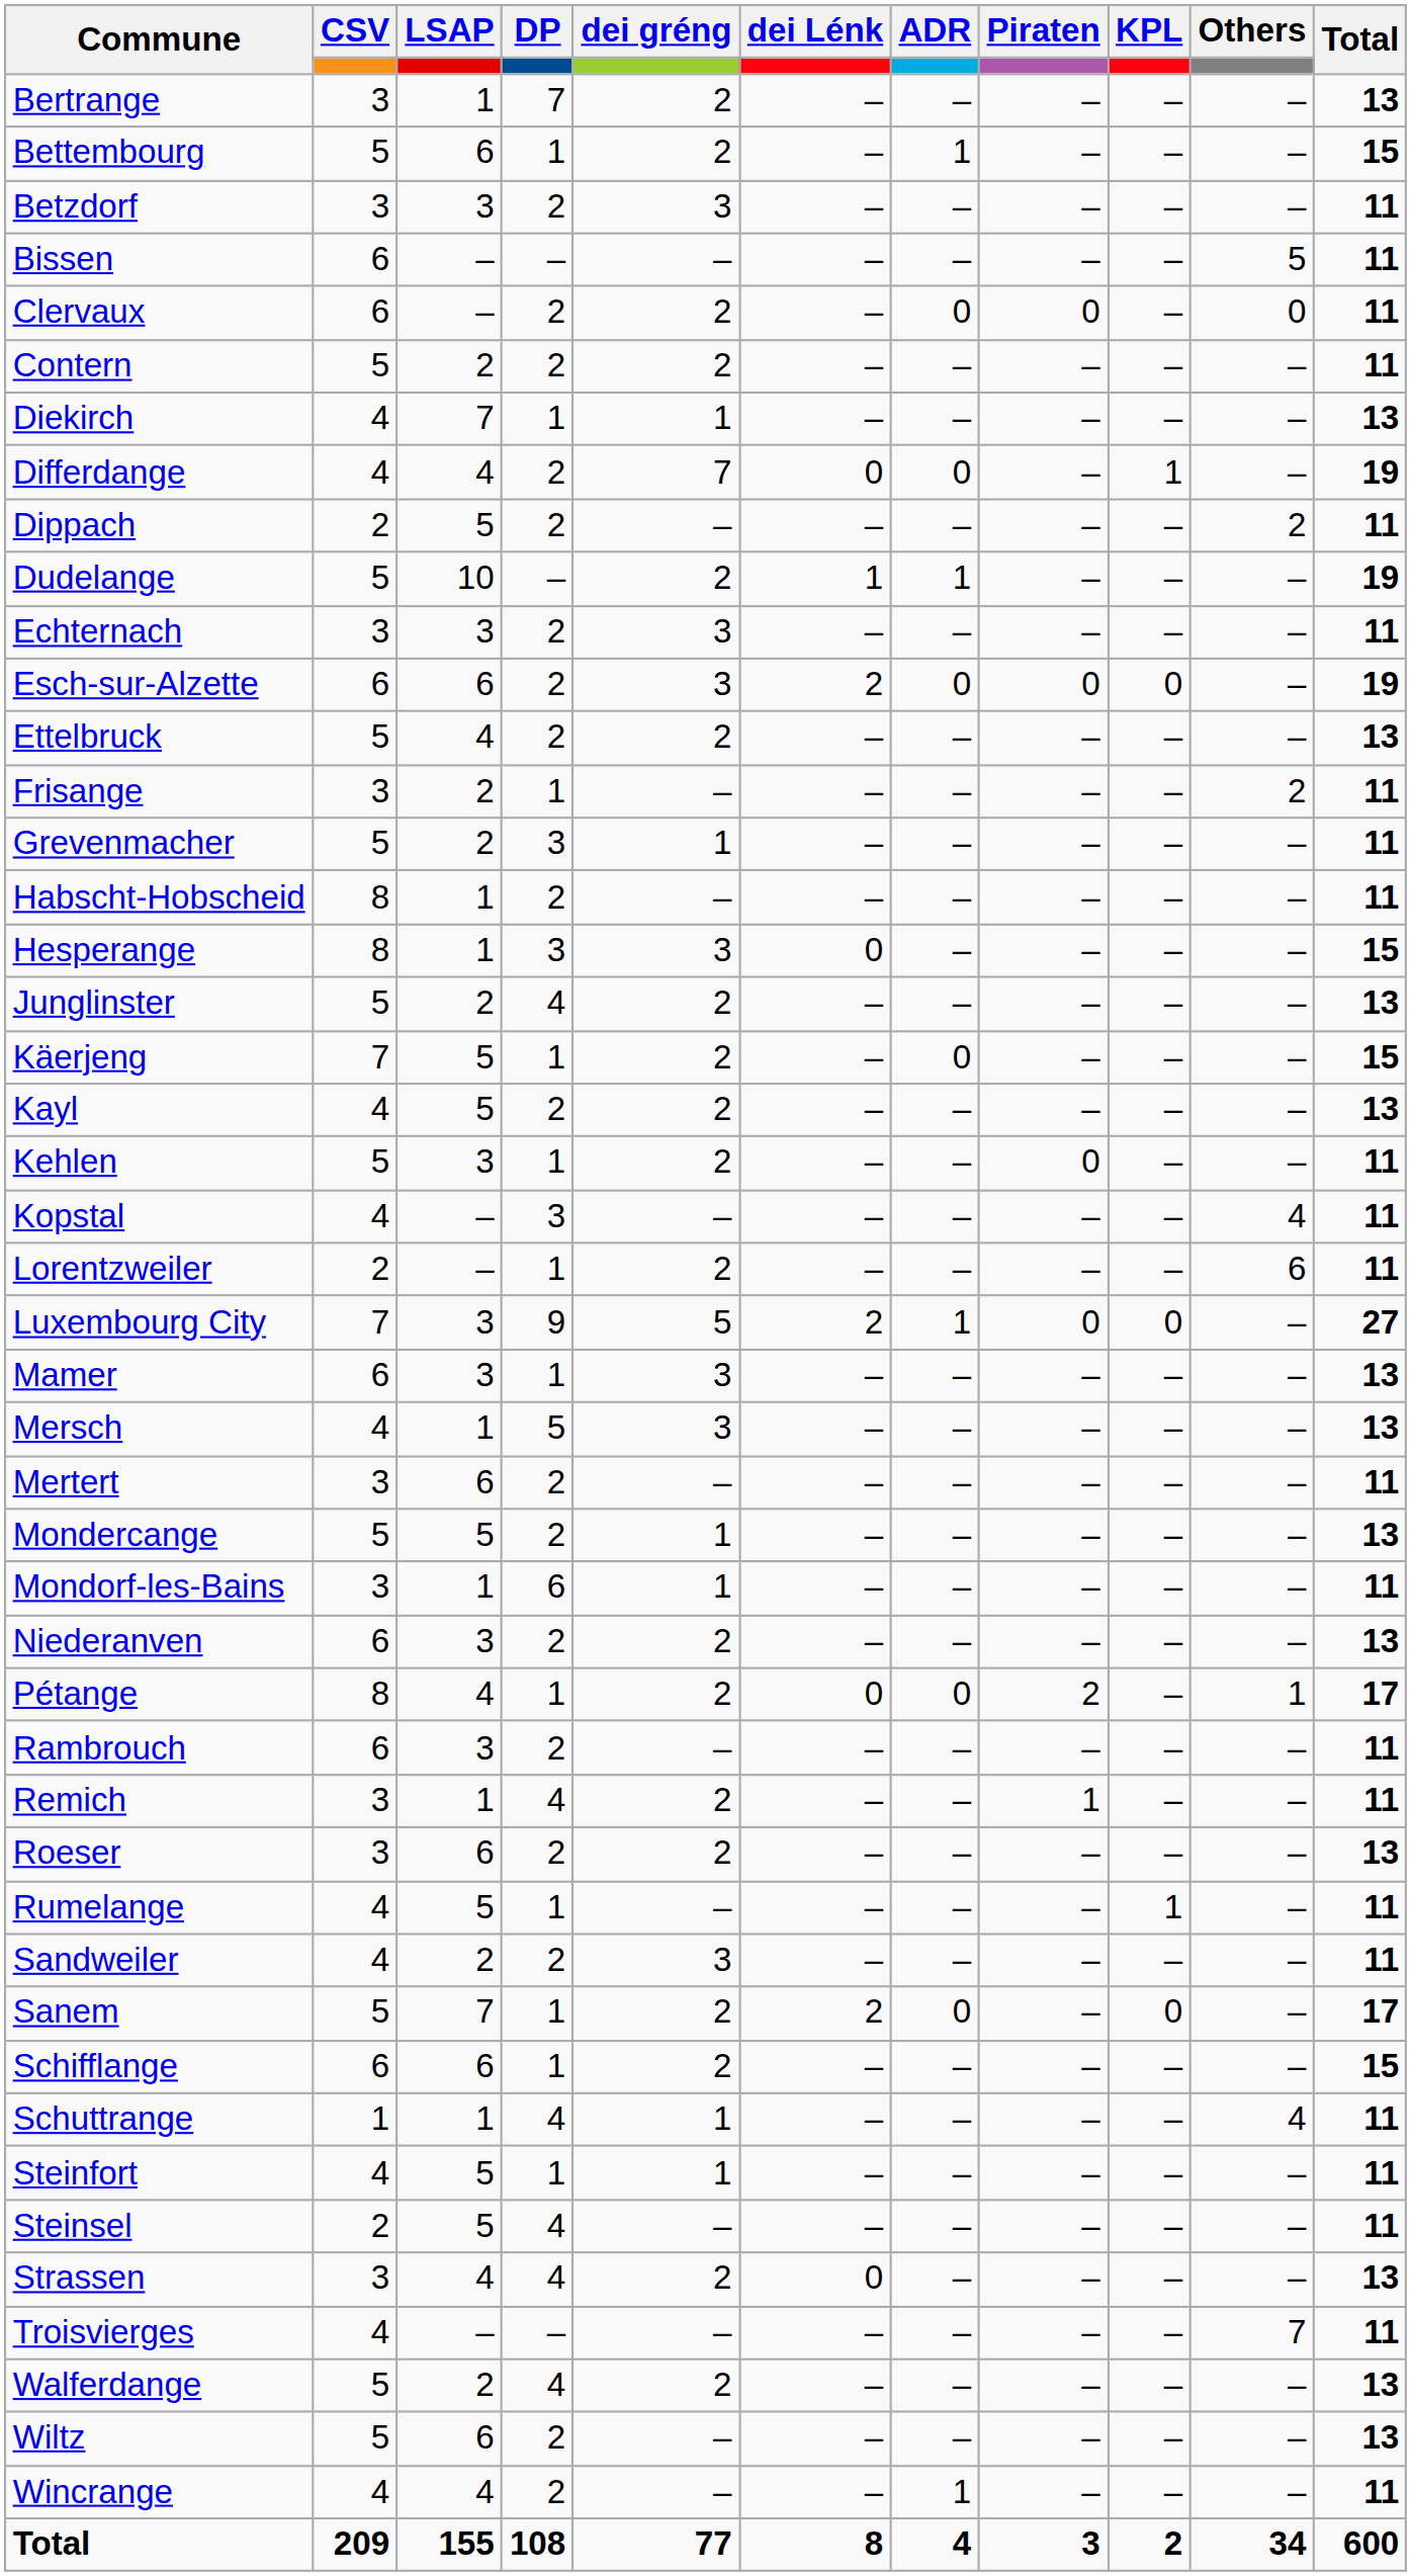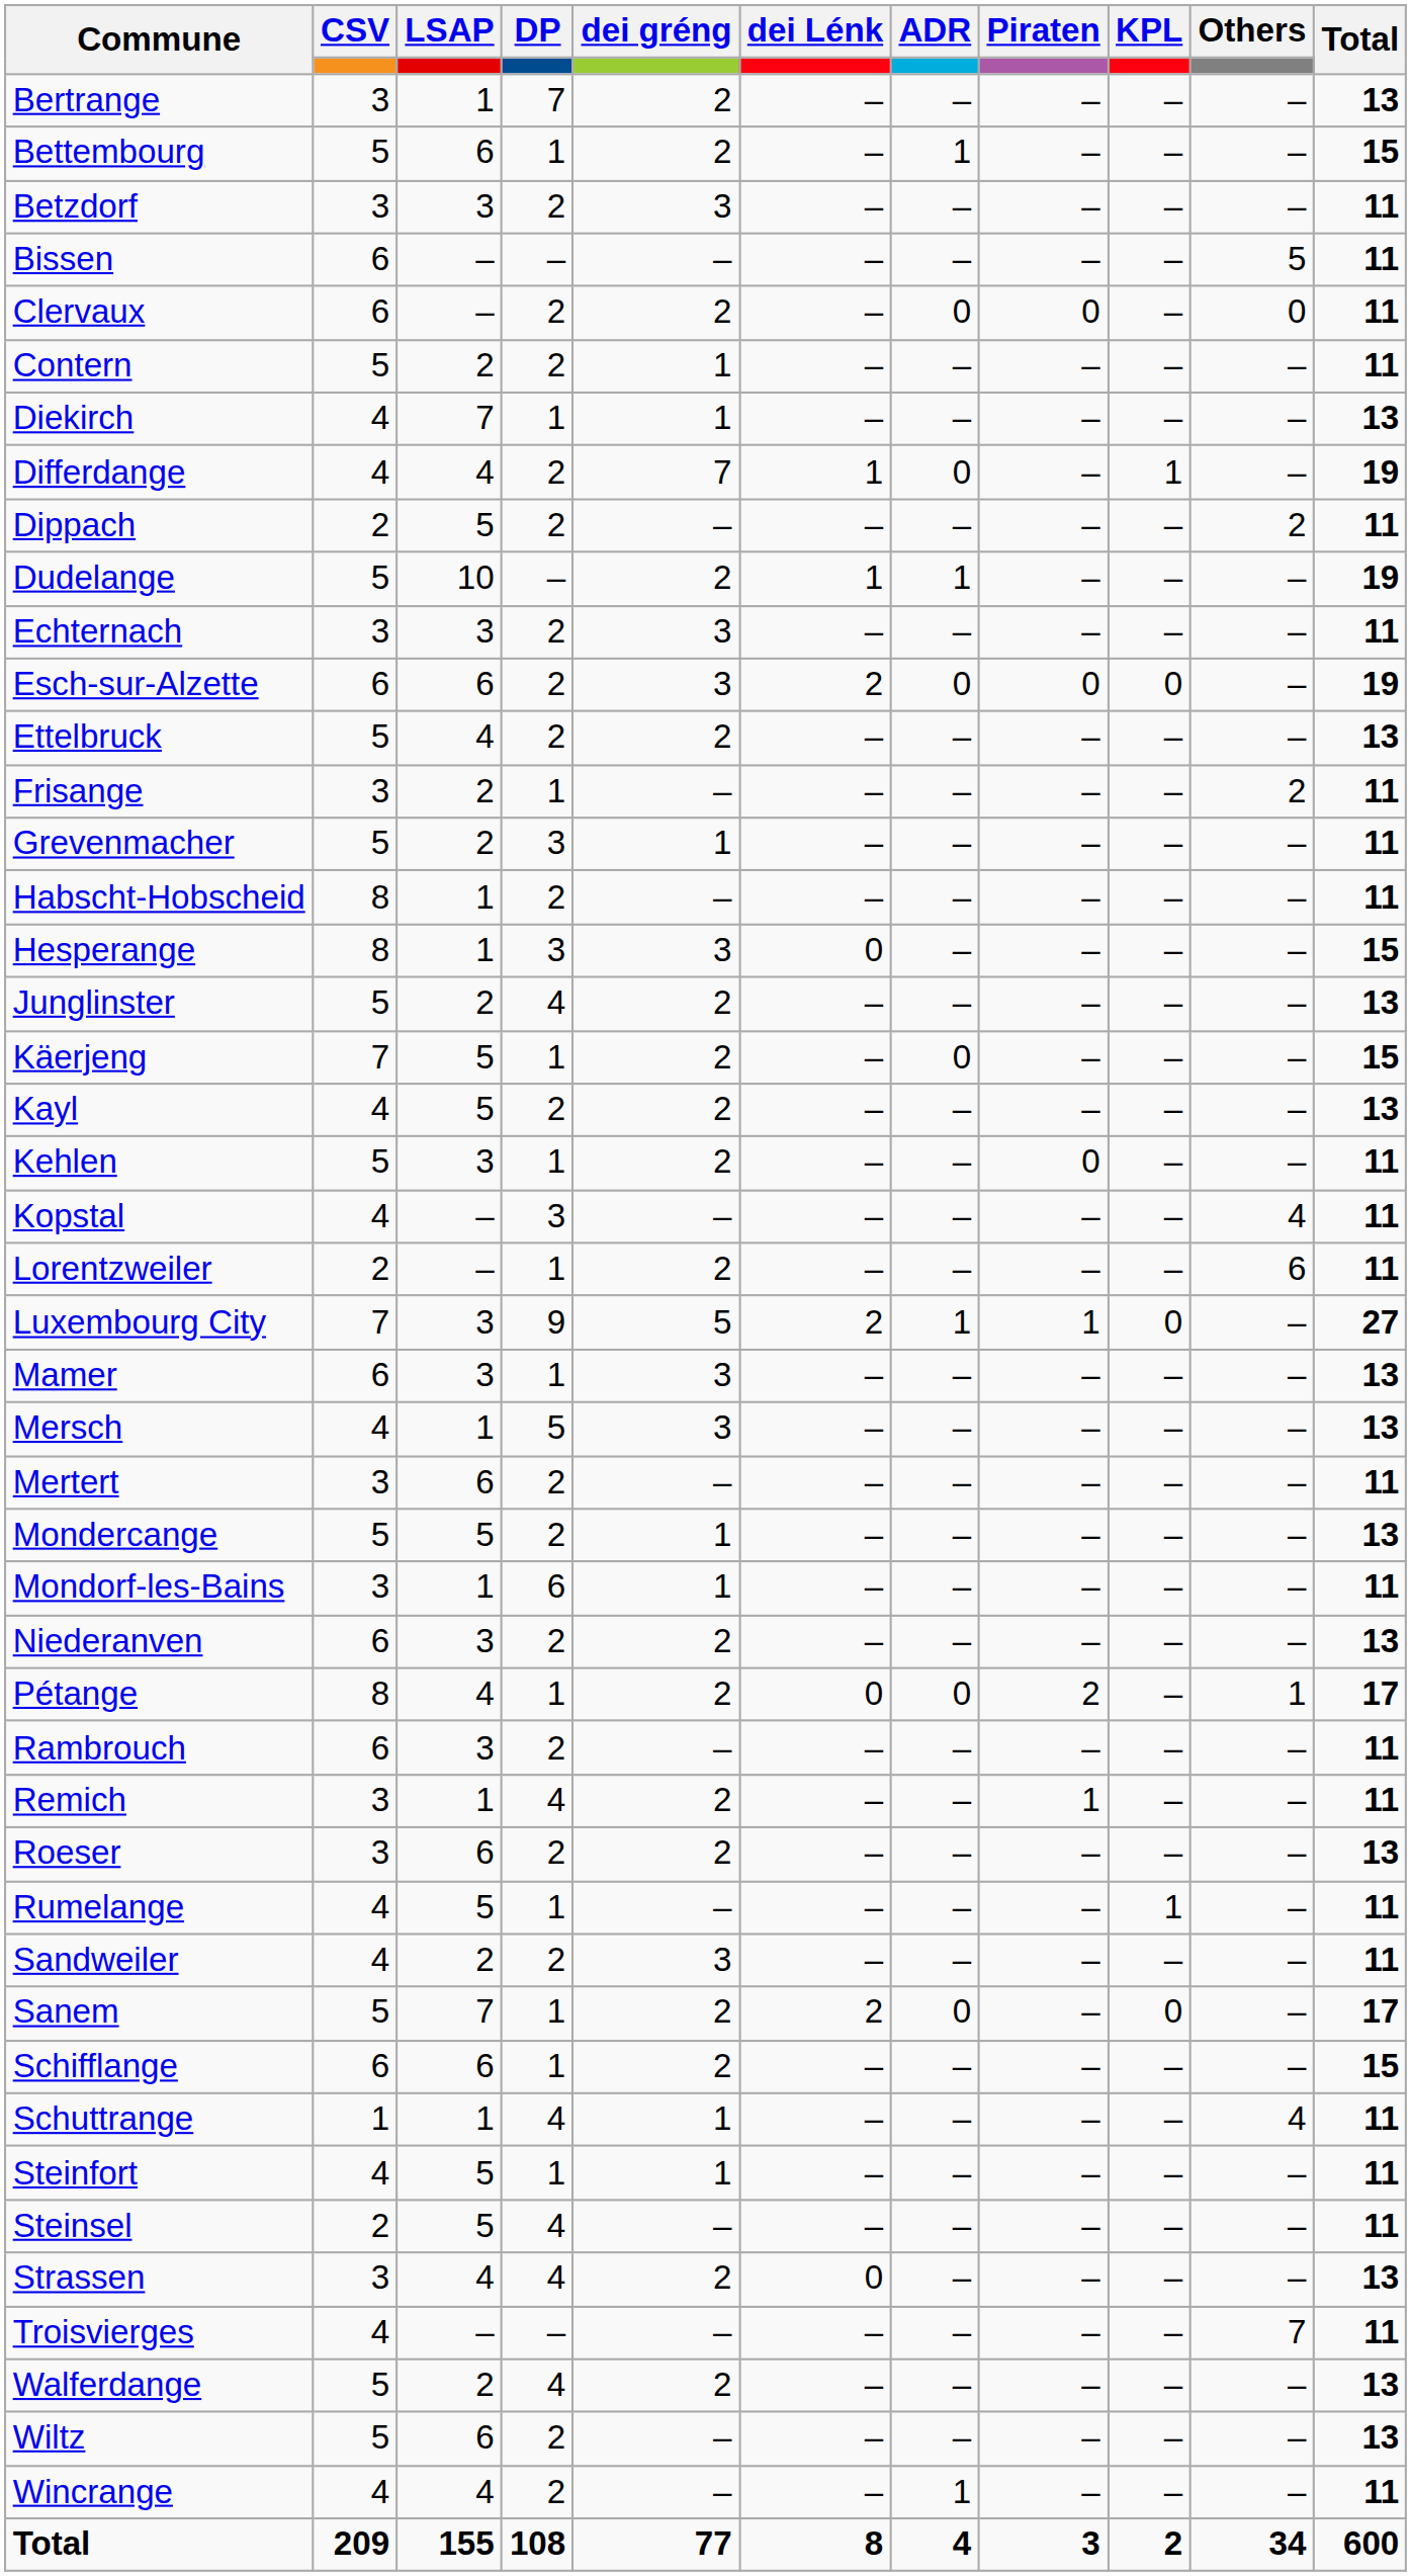Contern | dei gréng: 2 -> 1
Differdange | dei Lénk: 0 -> 1
Luxembourg City | Piraten: 0 -> 1
